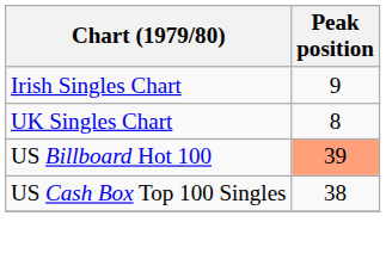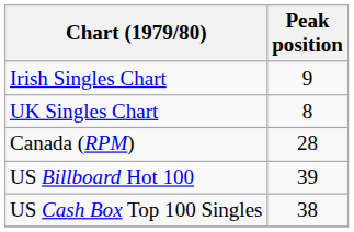+ row: Canada (RPM) | 28
US Billboard Hot 100 | Peak position: lightsalmon background -> no background
